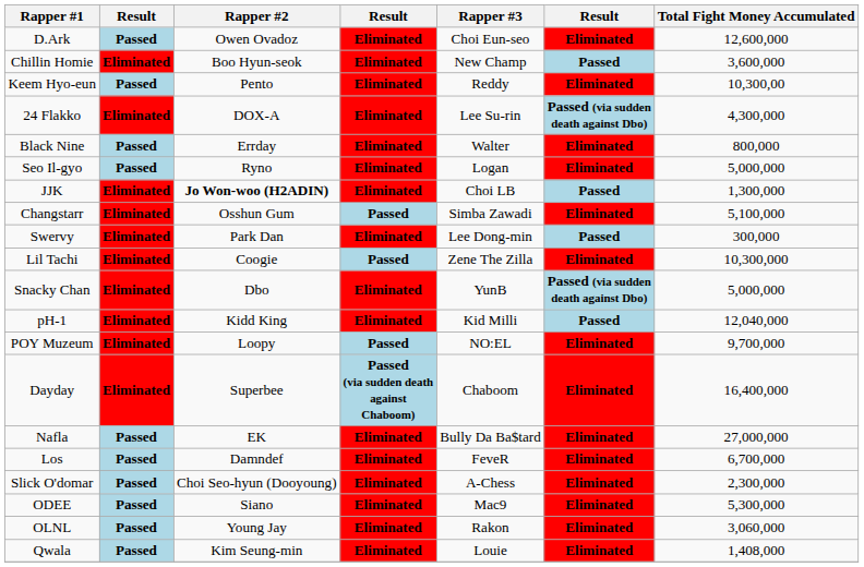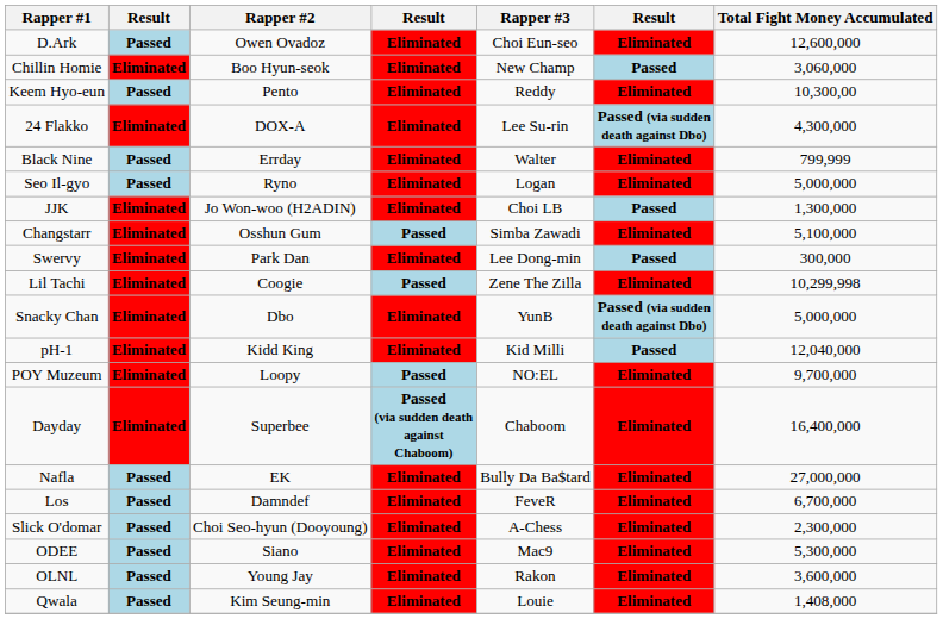Chillin Homie | Total Fight Money Accumulated: 3,600,000 -> 3,060,000
Black Nine | Total Fight Money Accumulated: 800,000 -> 799,999
JJK | Rapper #2: bold -> normal
Lil Tachi | Total Fight Money Accumulated: 10,300,000 -> 10,299,998
OLNL | Total Fight Money Accumulated: 3,060,000 -> 3,600,000
